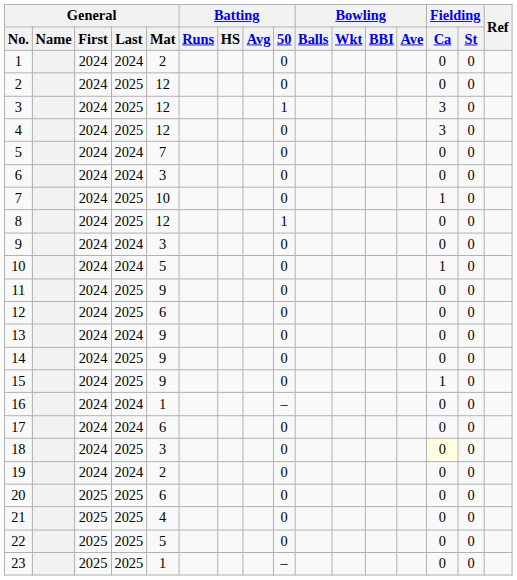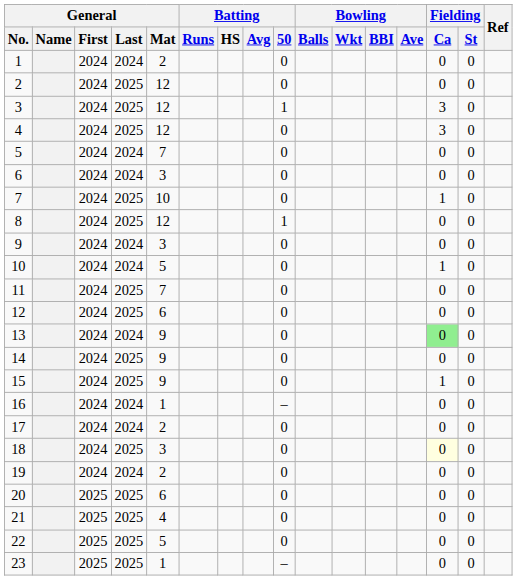11 | General / Mat: 9 -> 7
13 | Fielding / Ca: no background -> lightgreen background
17 | General / Mat: 6 -> 2
